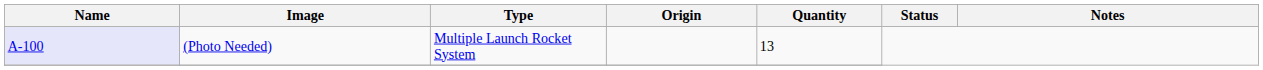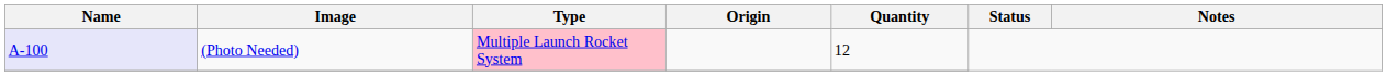(Photo Needed) | Type: no background -> pink background
(Photo Needed) | Quantity: 13 -> 12
